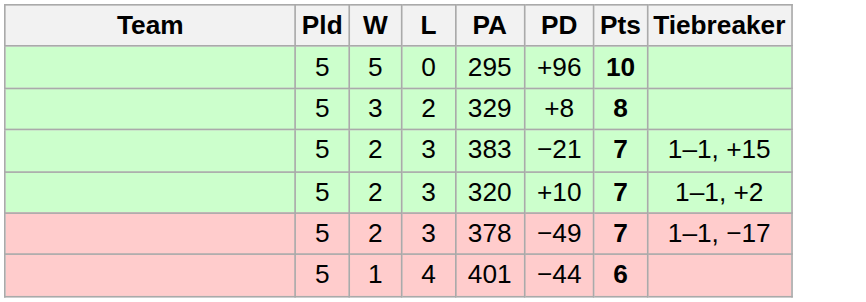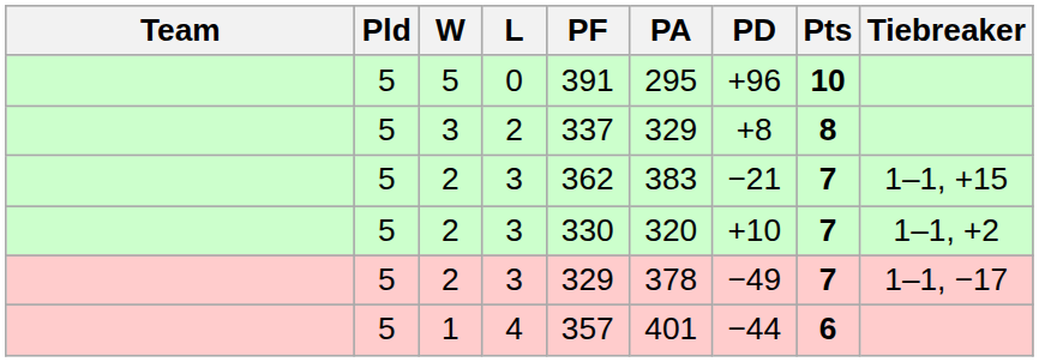+ column: PF | 391 | 337 | 362 | 330 | 329 | 357
